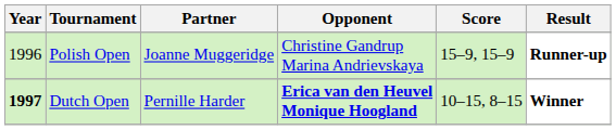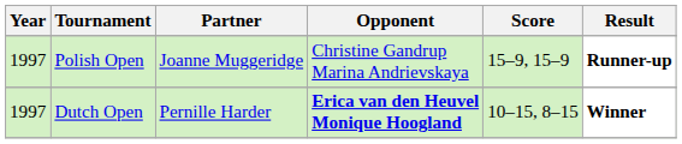Polish Open | Year: 1996 -> 1997
Dutch Open | Year: bold -> normal
